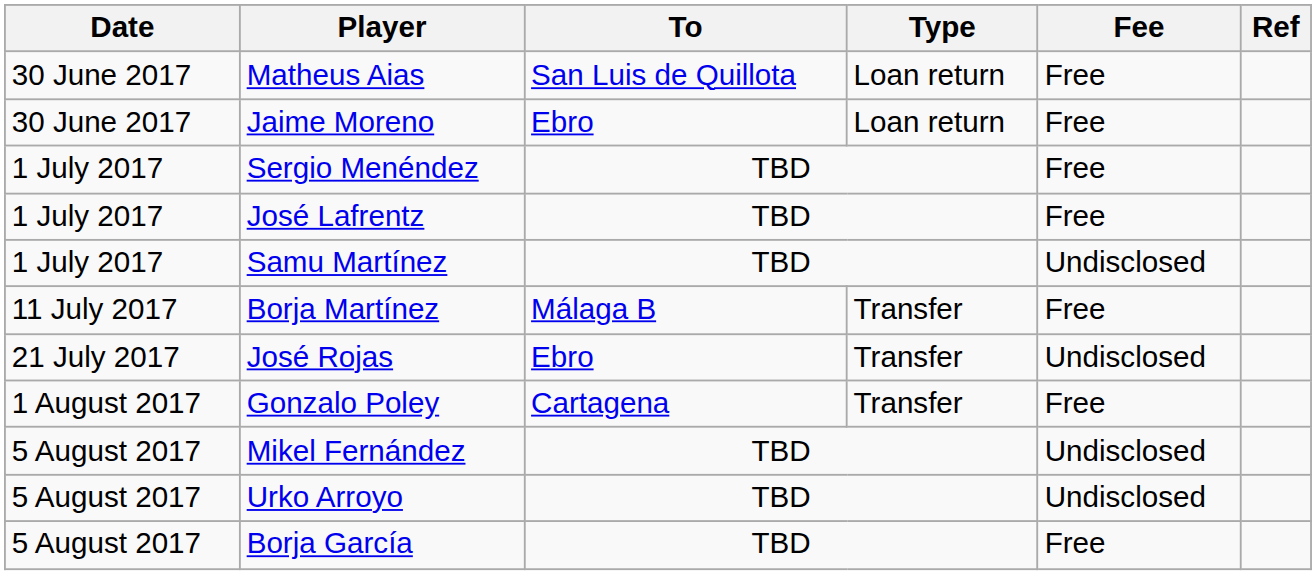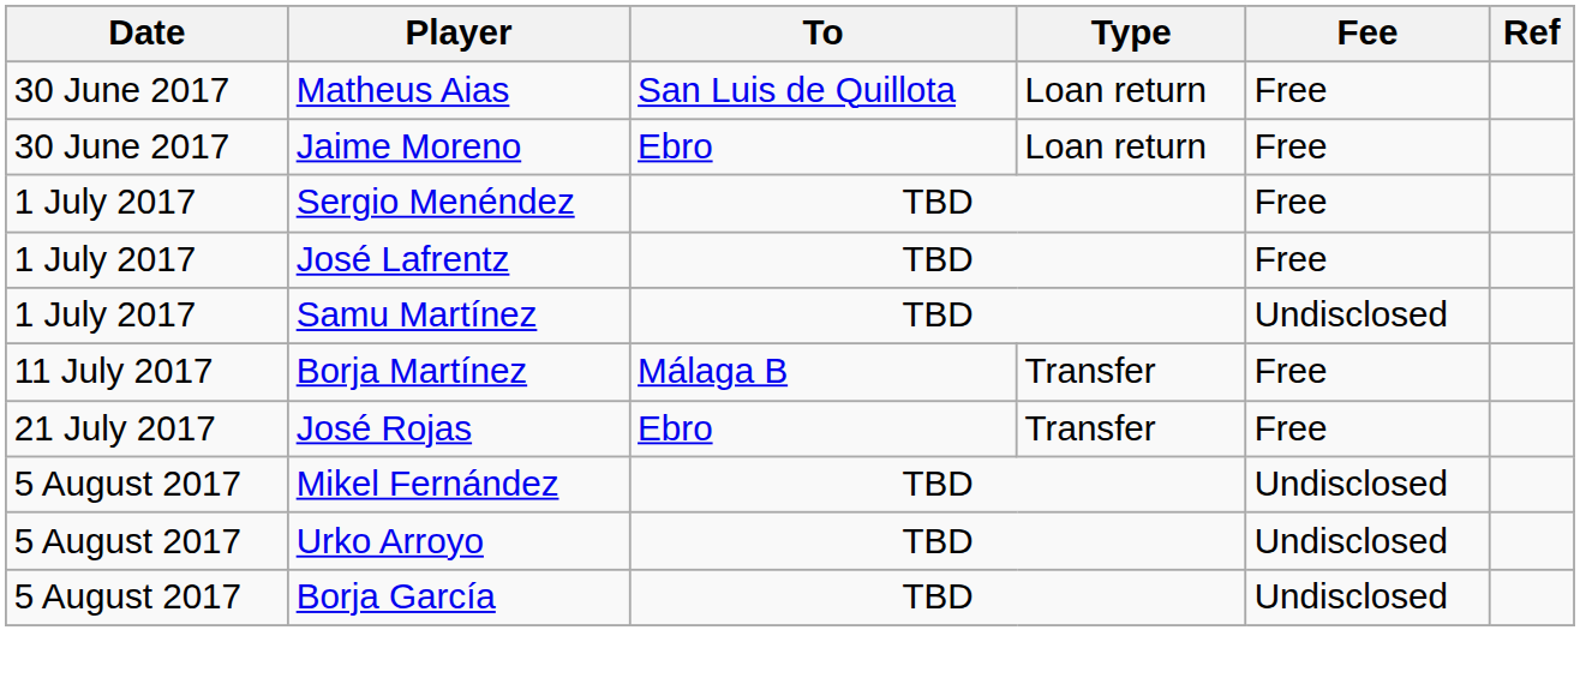José Rojas | Fee: Undisclosed -> Free
- row: 1 August 2017 | Gonzalo Poley | Cartagena | Transfer | Free
Borja García | Fee: Free -> Undisclosed
